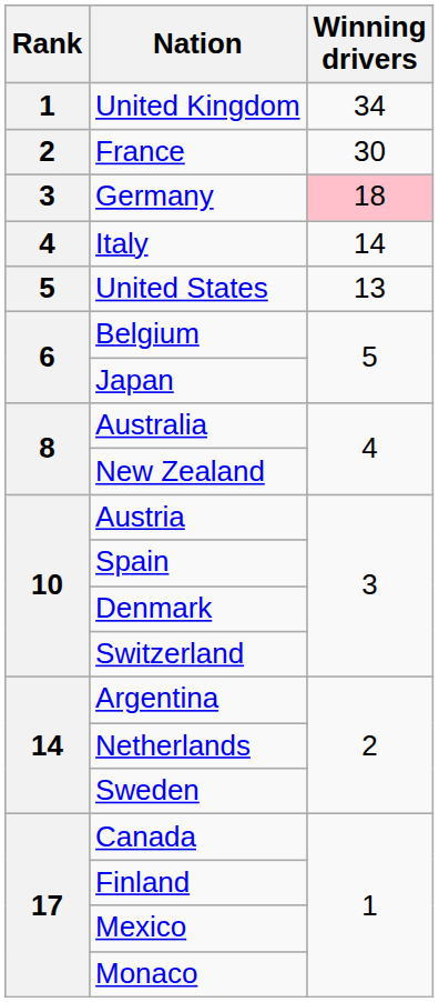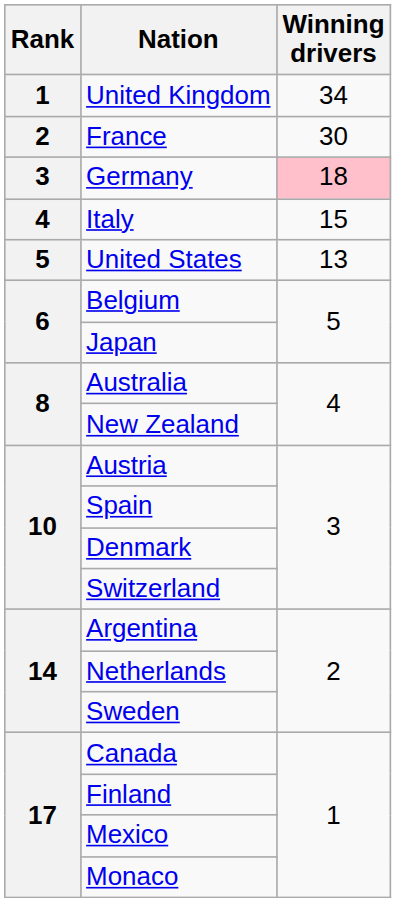Italy | Winning drivers: 14 -> 15
